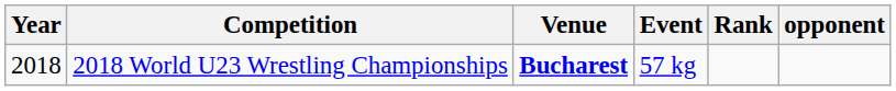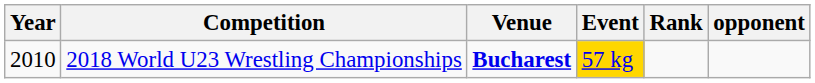2018 World U23 Wrestling Championships | Year: 2018 -> 2010
2018 World U23 Wrestling Championships | Event: no background -> gold background
